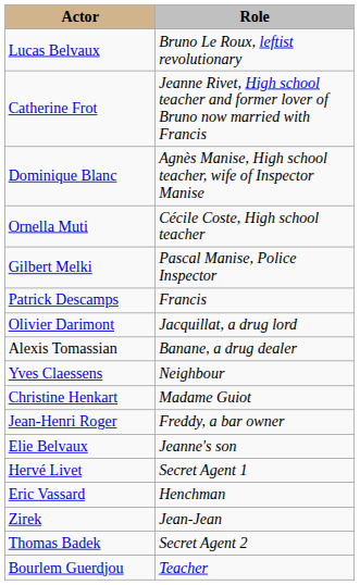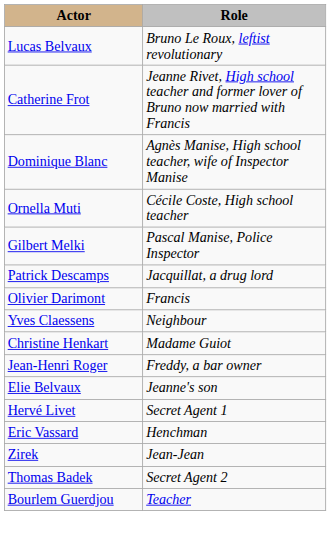Patrick Descamps | Role: Francis -> Jacquillat, a drug lord
Olivier Darimont | Role: Jacquillat, a drug lord -> Francis
- row: Alexis Tomassian | Banane, a drug dealer
